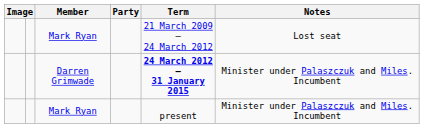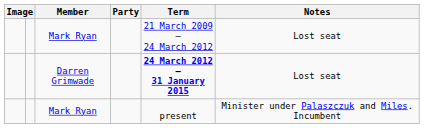Darren Grimwade | Notes: Minister under Palaszczuk and Miles. Incumbent -> Lost seat
